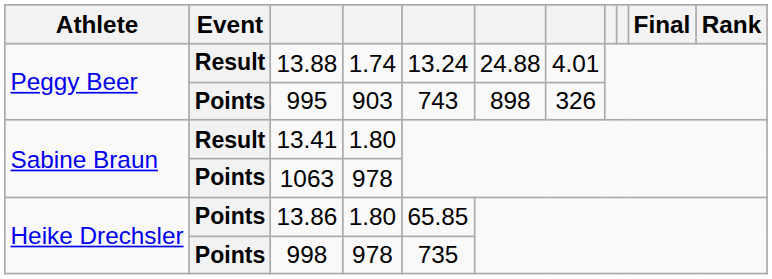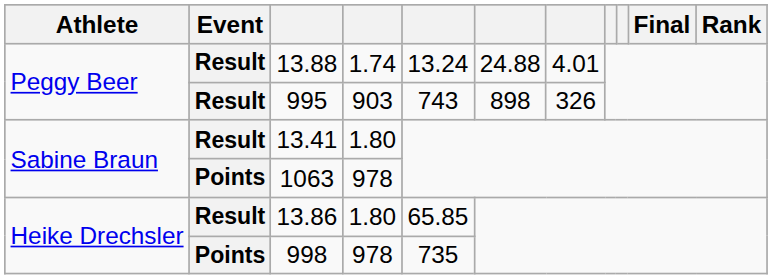995 | Event: Points -> Result
13.86 | Event: Points -> Result
